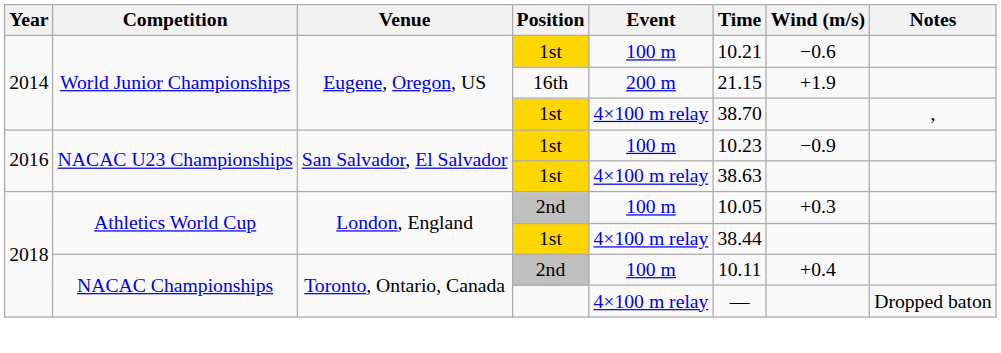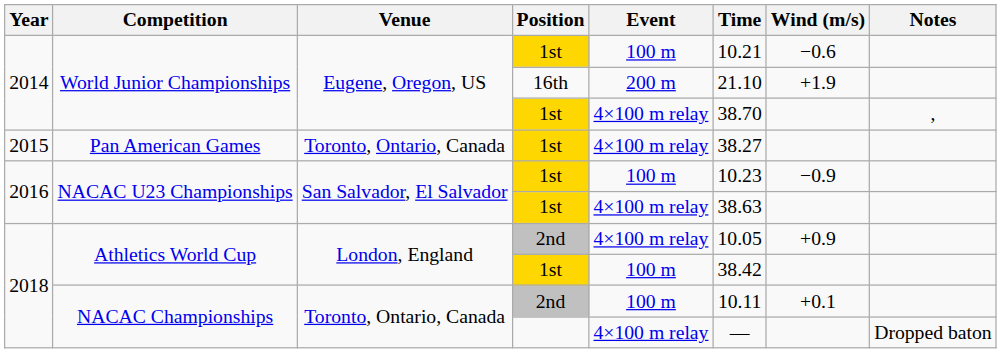World Junior Championships / 16th | Time: 21.15 -> 21.10
+ row: 2015 | Pan American Games | Toronto, Ontario, Canada | 1st | 4×100 m relay | 38.27
Athletics World Cup / 2nd | Event: 100 m -> 4×100 m relay
Athletics World Cup / 2nd | Wind (m/s): +0.3 -> +0.9
Athletics World Cup / 1st | Event: 4×100 m relay -> 100 m
Athletics World Cup / 1st | Time: 38.44 -> 38.42
NACAC Championships / 2nd | Wind (m/s): +0.4 -> +0.1
